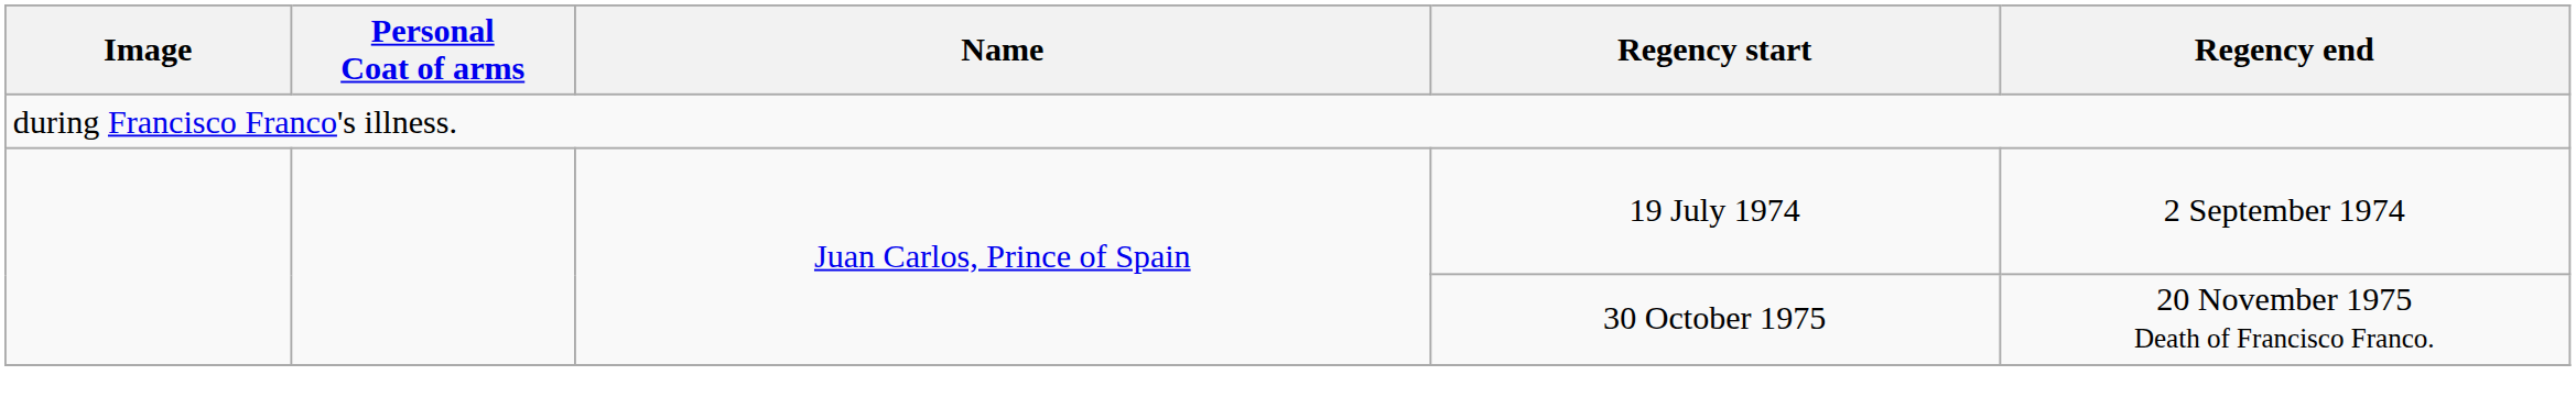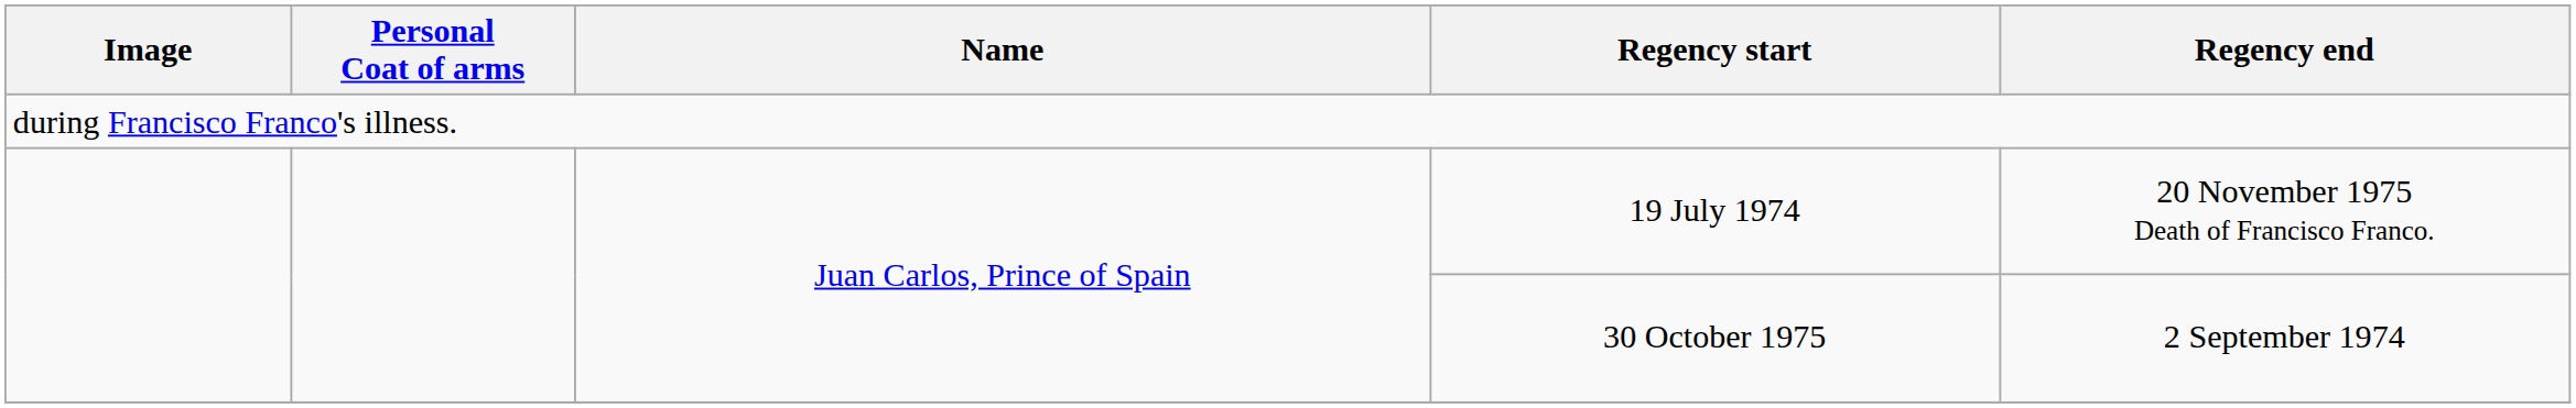19 July 1974 | Regency end: 2 September 1974 -> 20 November 1975 Death of Francisco Franco.
30 October 1975 | Regency end: 20 November 1975 Death of Francisco Franco. -> 2 September 1974
